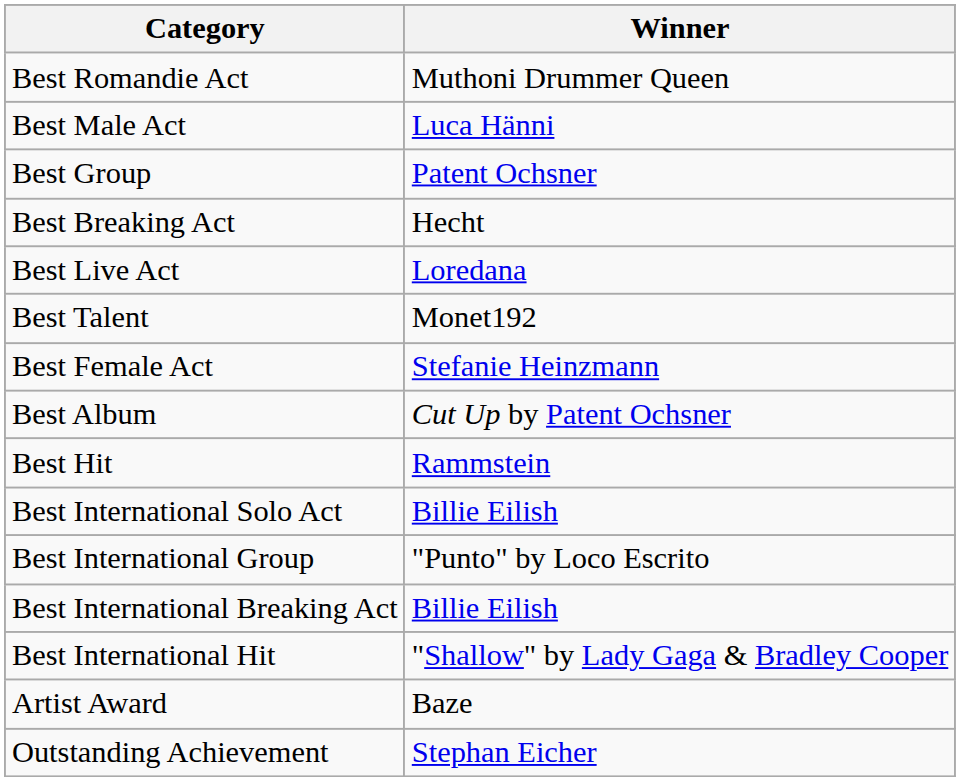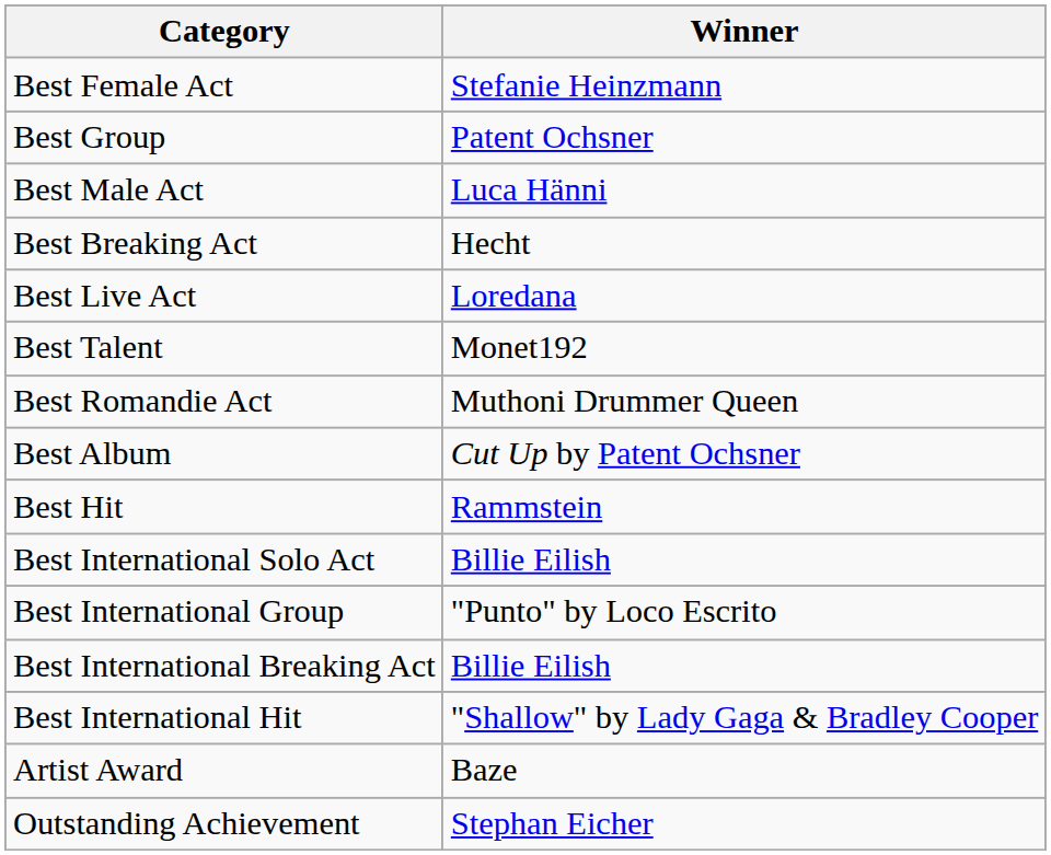rows swapped: Best Female Act <-> Best Romandie Act
rows swapped: Best Male Act <-> Best Group
